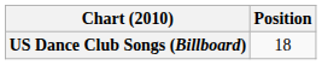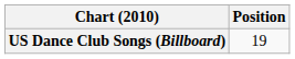US Dance Club Songs (Billboard) | Position: 18 -> 19
